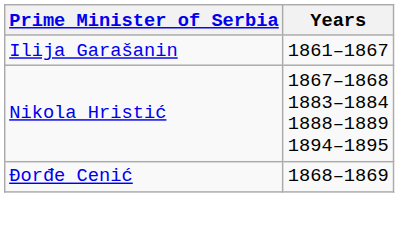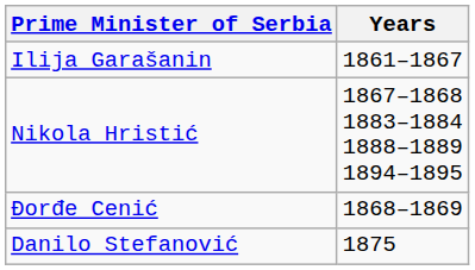+ row: Danilo Stefanović | 1875
